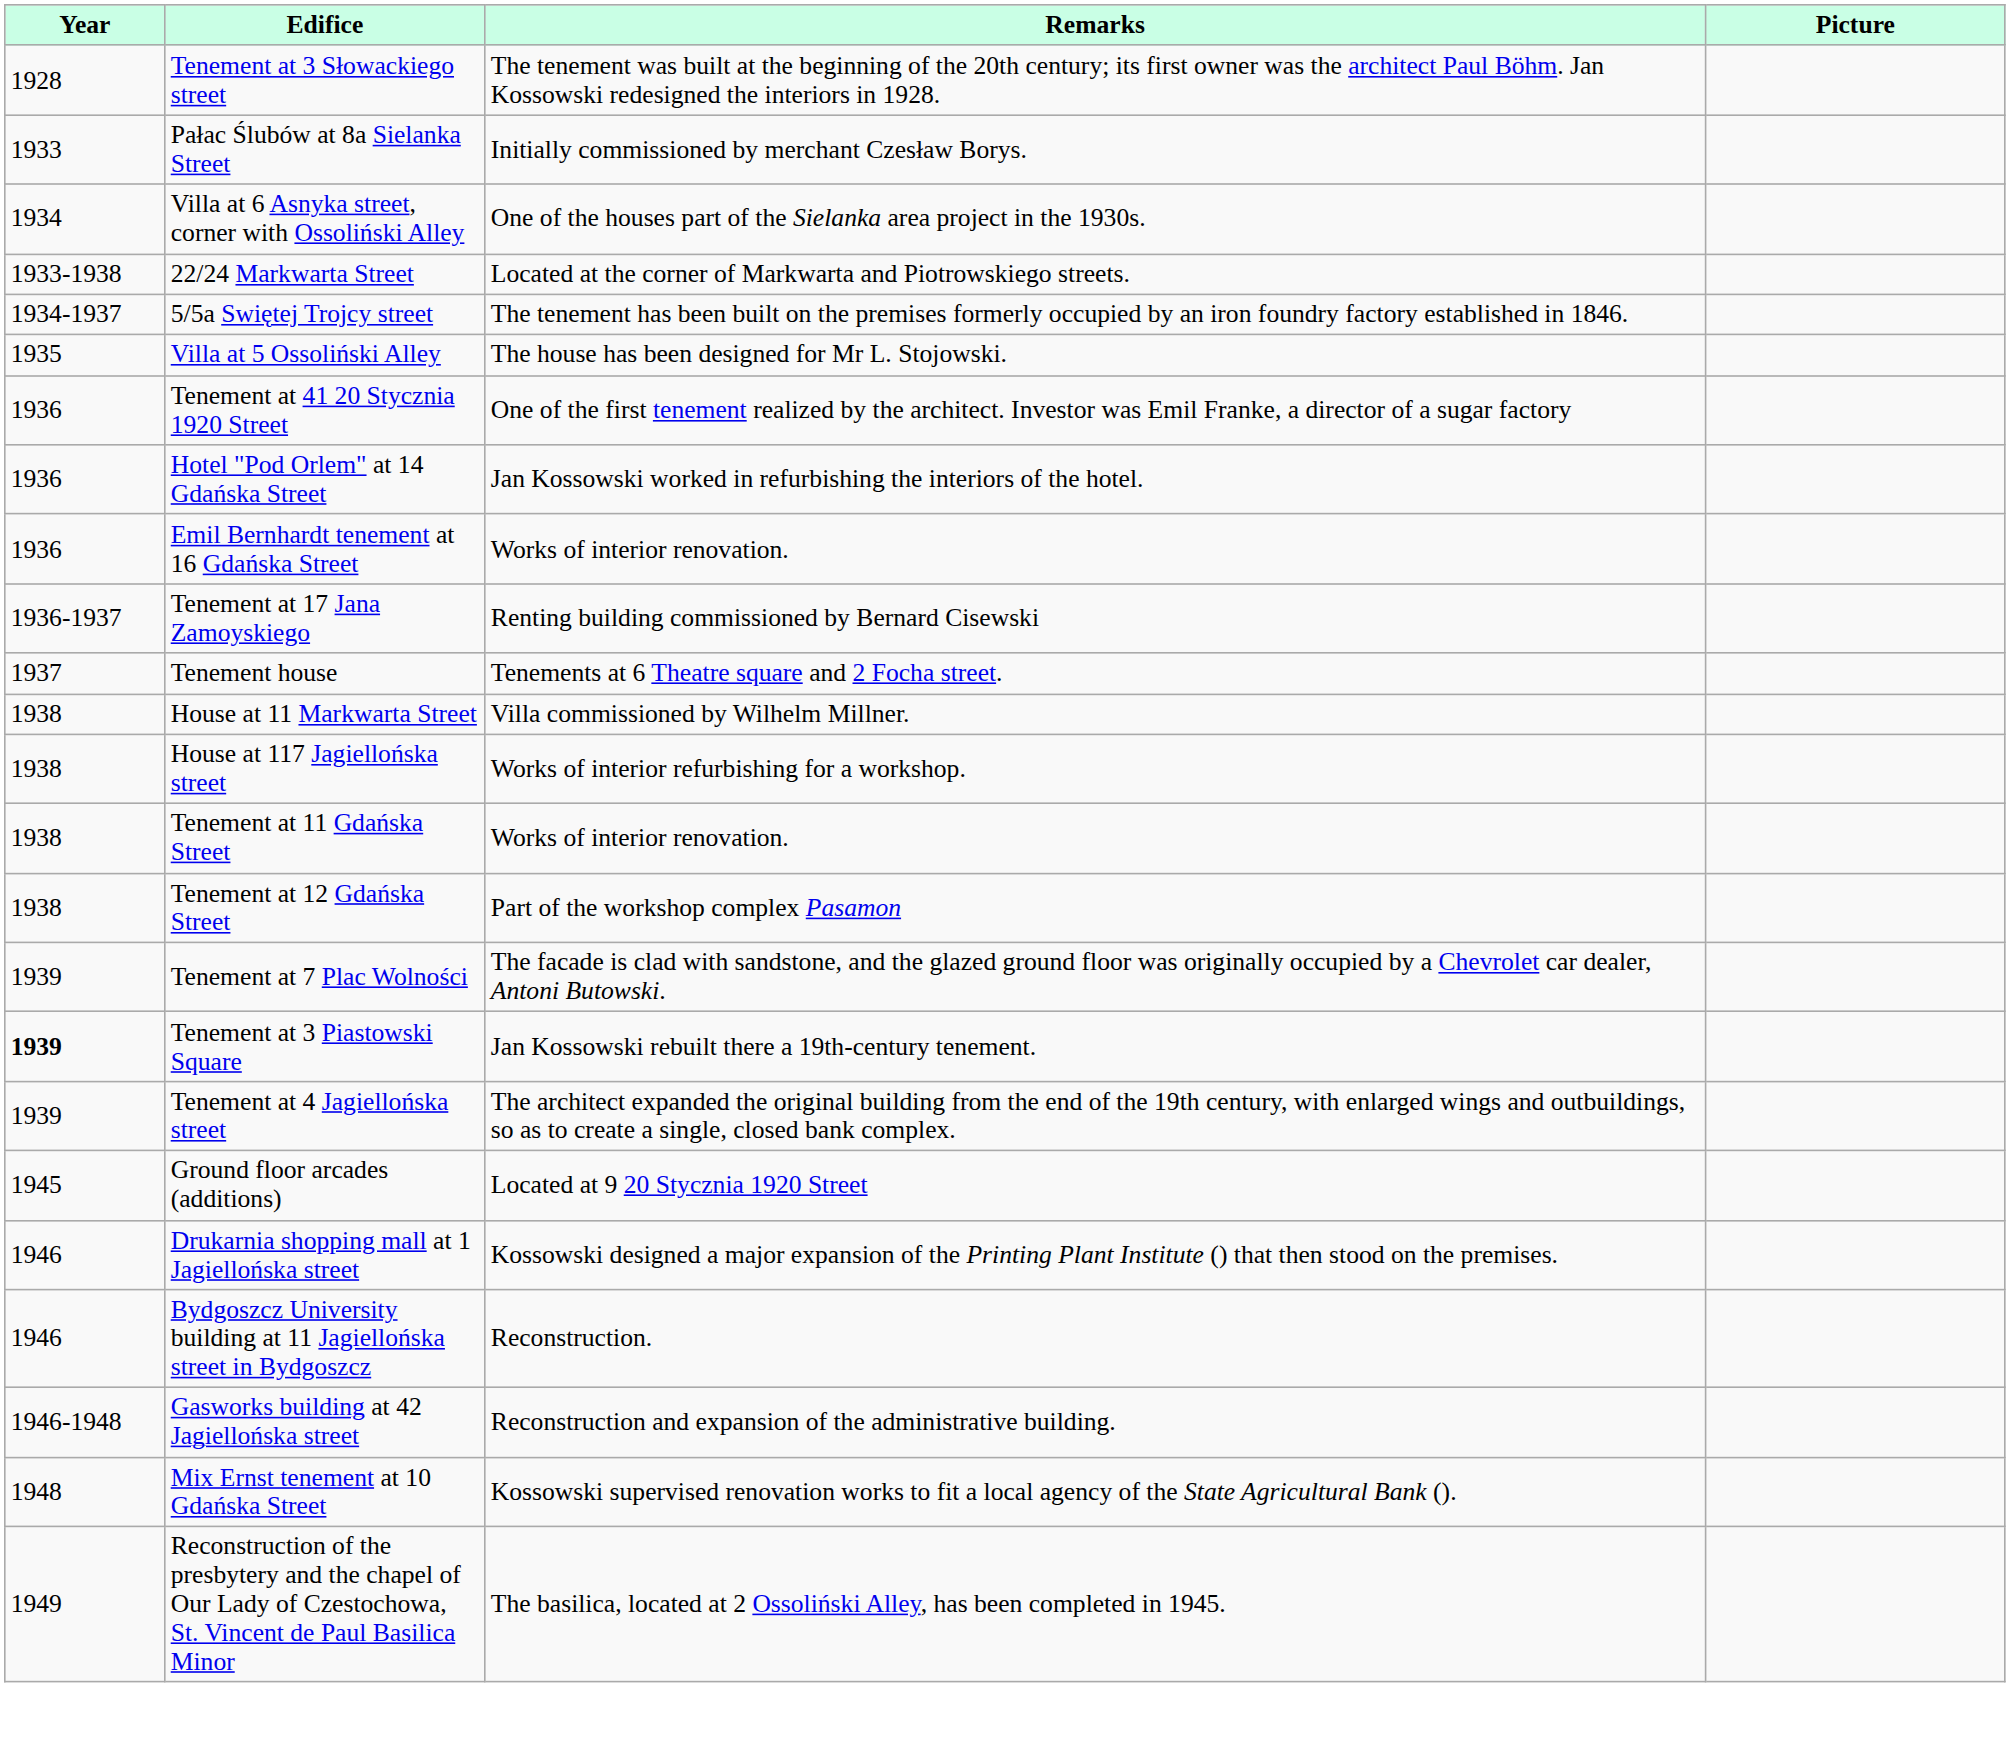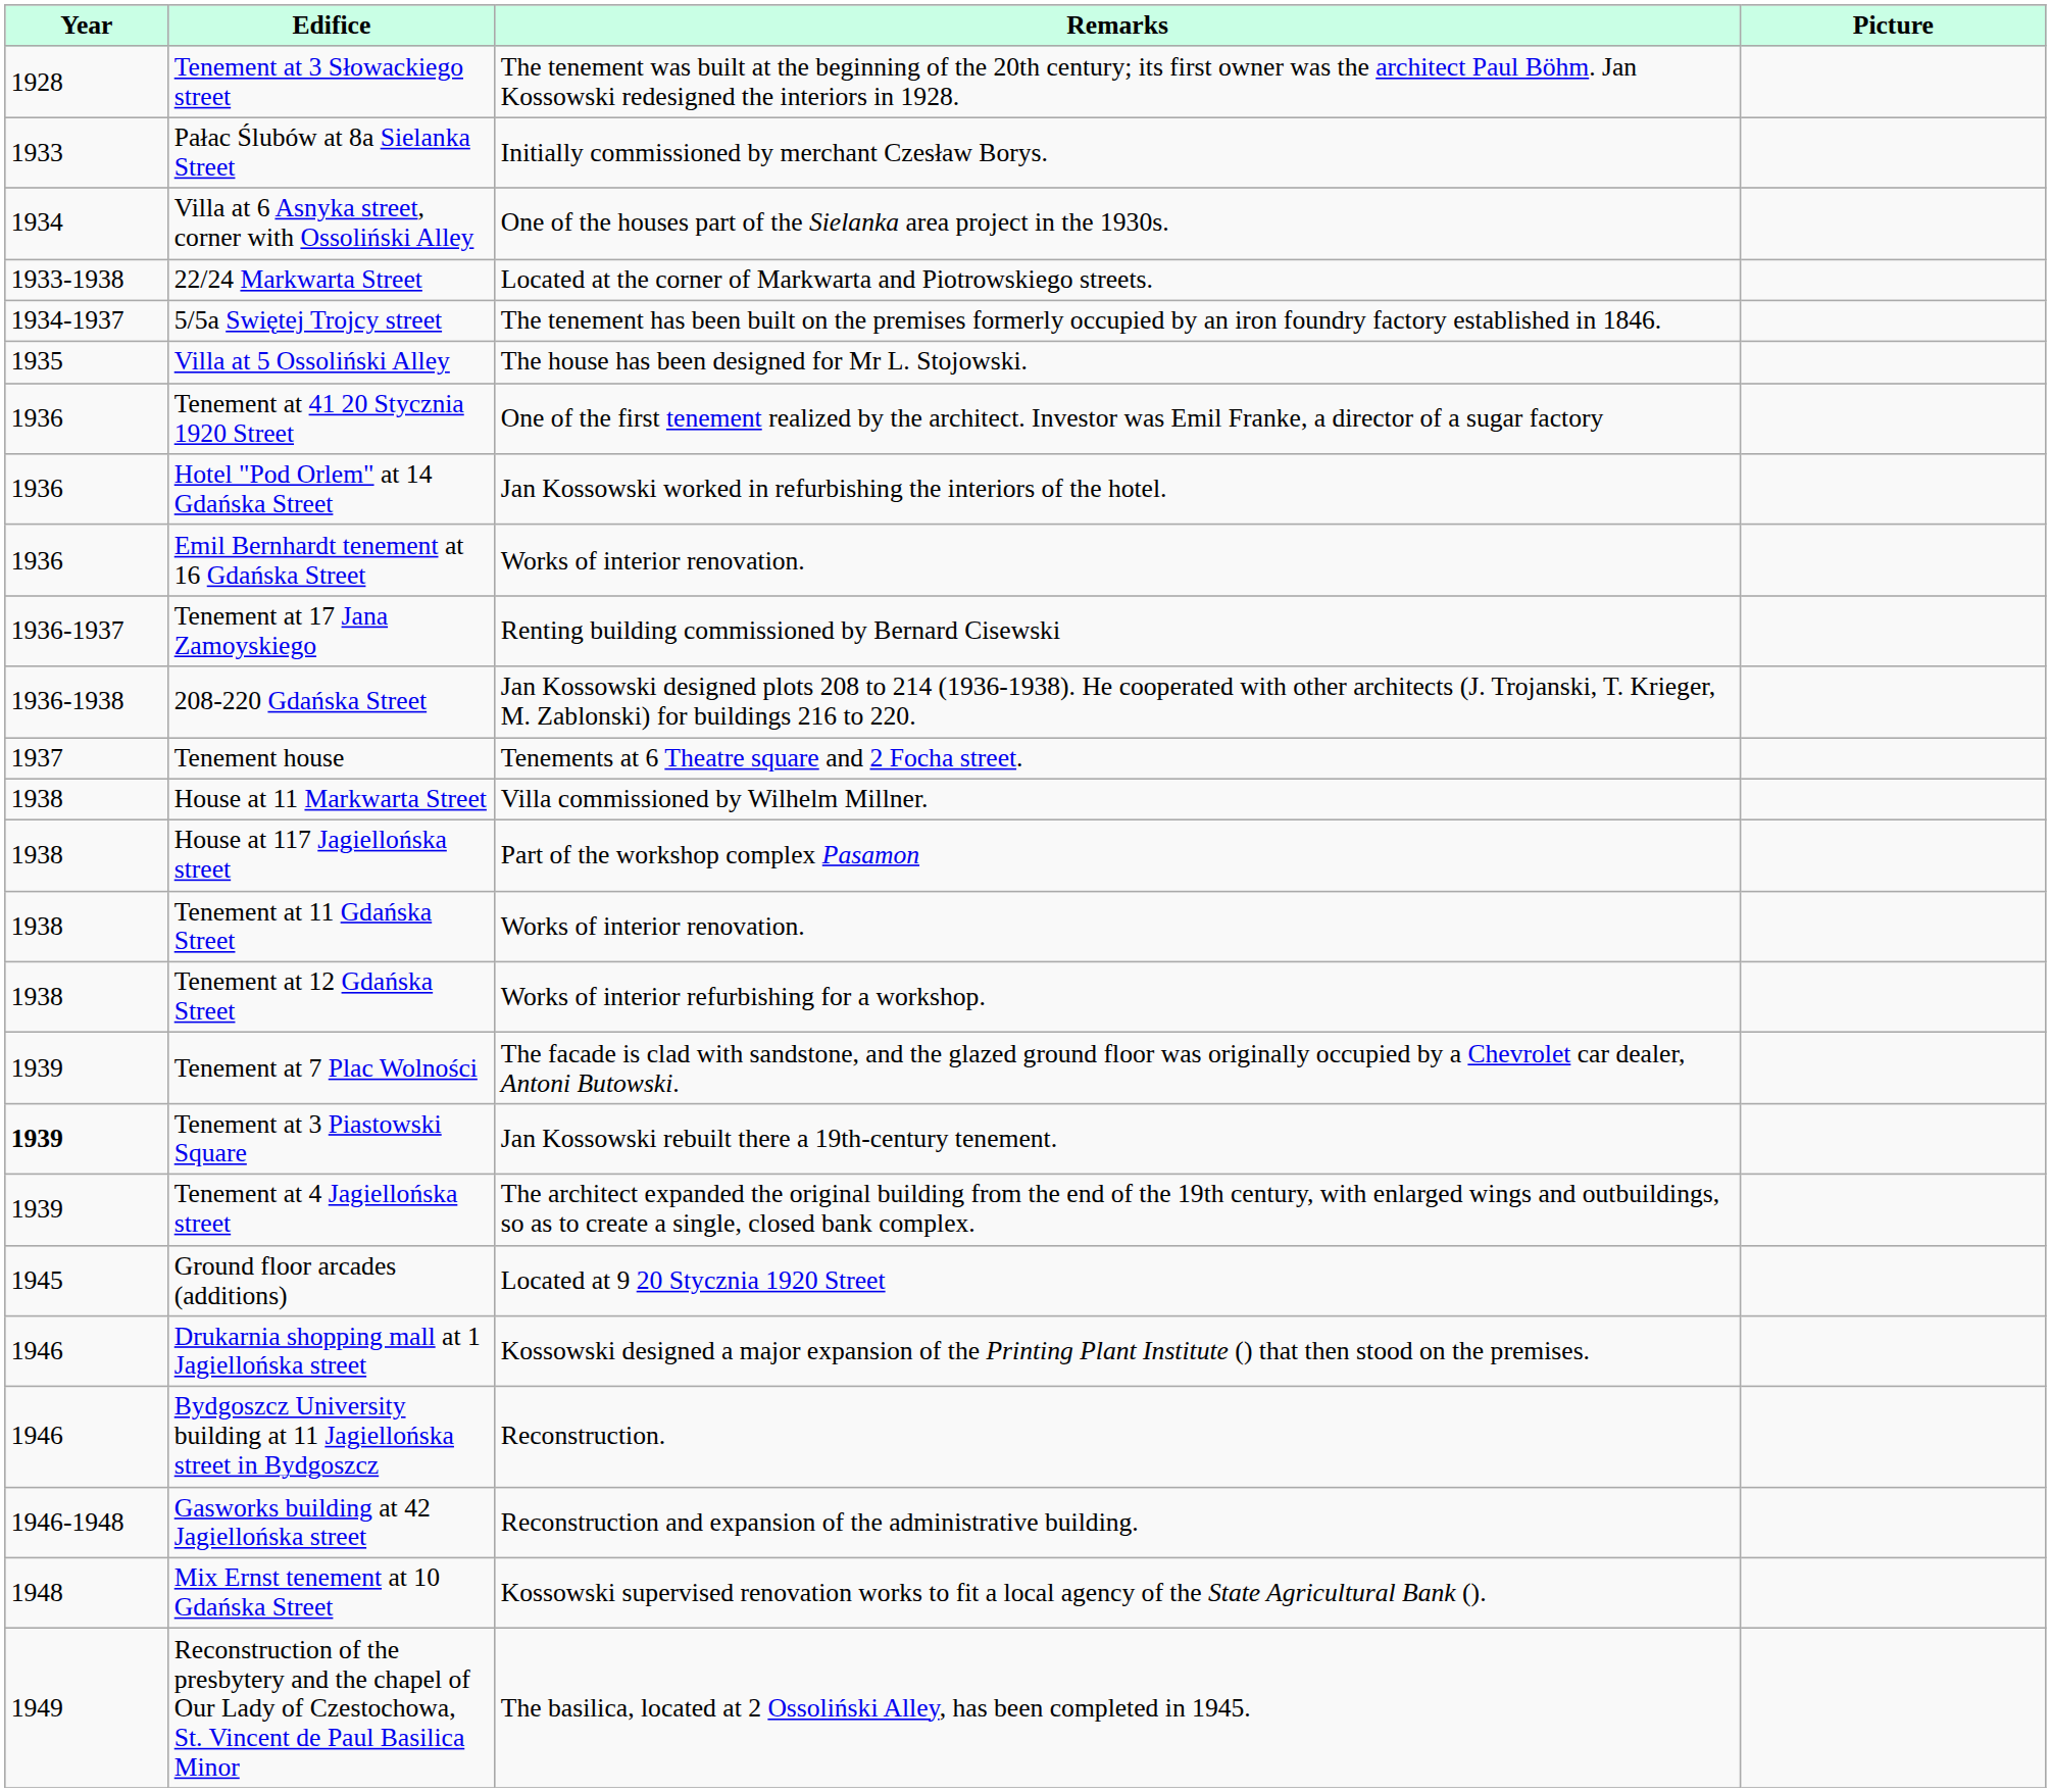+ row: 1936-1938 | 208-220 Gdańska Street | Jan Kossowski designed plots 208 to 214 (1936-1938). He cooperated with other architects (J. Trojanski, T. Krieger, M. Zablonski) for buildings 216 to 220.
House at 117 Jagiellońska street | Remarks: Works of interior refurbishing for a workshop. -> Part of the workshop complex Pasamon
Tenement at 12 Gdańska Street | Remarks: Part of the workshop complex Pasamon -> Works of interior refurbishing for a workshop.
